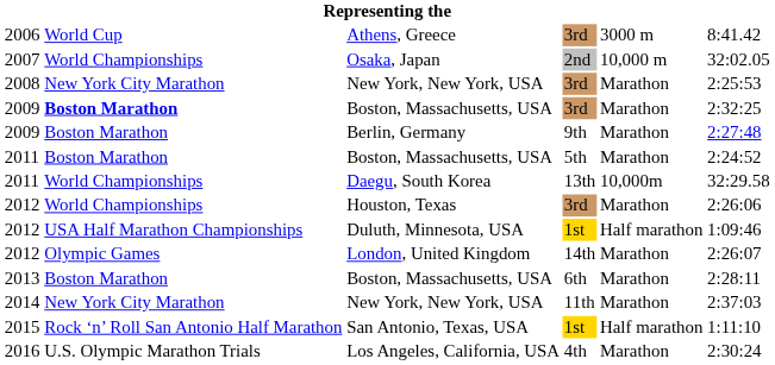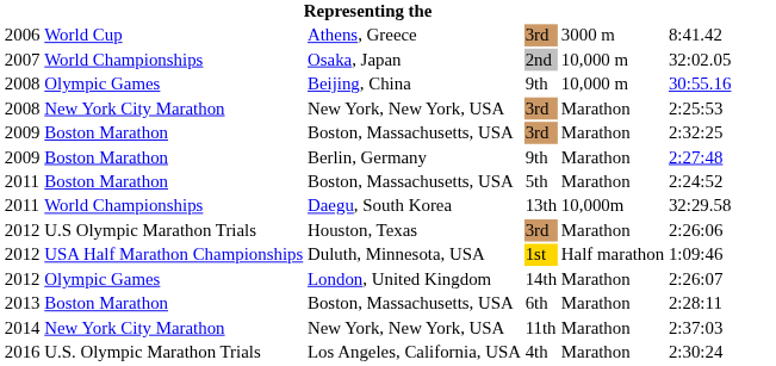+ row: 2008 | Olympic Games | Beijing, China | 9th | 10,000 m | 30:55.16
2009 / Boston, Massachusetts, USA | column 2: bold -> normal
Houston, Texas | column 2: World Championships -> U.S Olympic Marathon Trials
- row: 2015 | Rock ‘n’ Roll San Antonio Half Marathon | San Antonio, Texas, USA | 1st | Half marathon | 1:11:10
